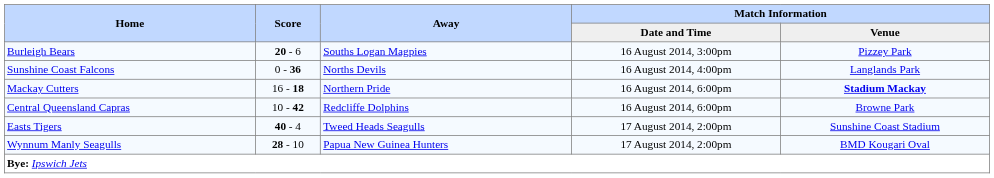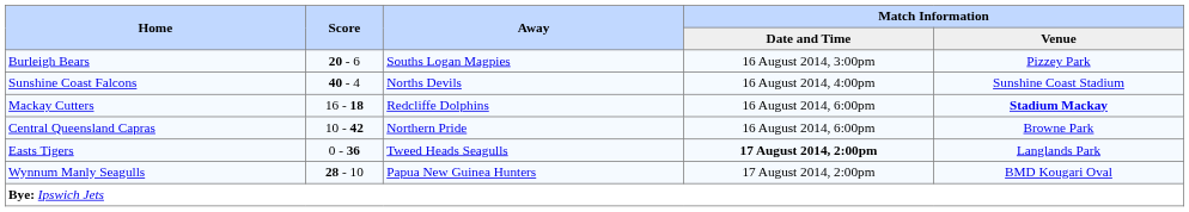Sunshine Coast Falcons | Score: 0 - 36 -> 40 - 4
Sunshine Coast Falcons | Match Information / Venue: Langlands Park -> Sunshine Coast Stadium
Mackay Cutters | Away: Northern Pride -> Redcliffe Dolphins
Central Queensland Capras | Away: Redcliffe Dolphins -> Northern Pride
Easts Tigers | Score: 40 - 4 -> 0 - 36
Easts Tigers | Match Information / Date and Time: normal -> bold
Easts Tigers | Match Information / Venue: Sunshine Coast Stadium -> Langlands Park
